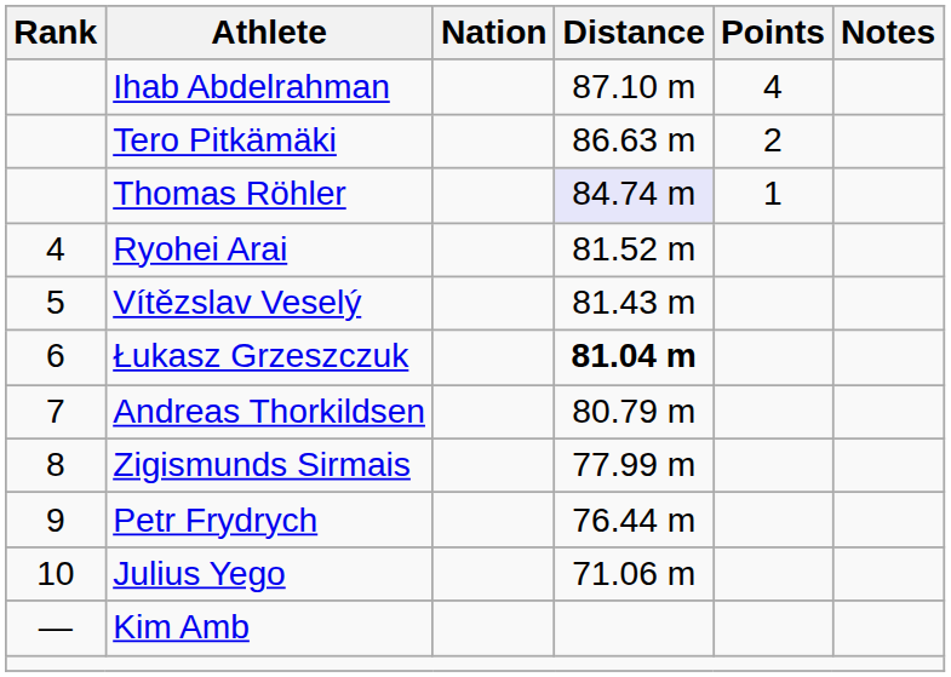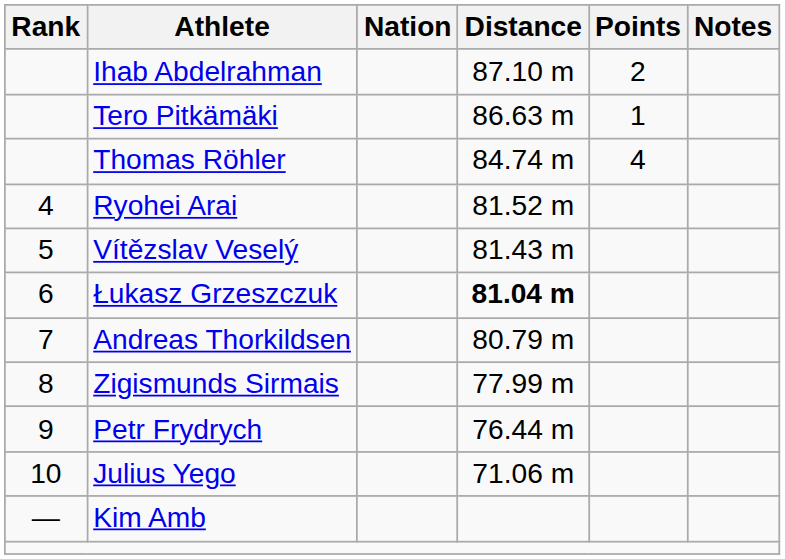Ihab Abdelrahman | Points: 4 -> 2
Tero Pitkämäki | Points: 2 -> 1
Thomas Röhler | Distance: lavender background -> no background
Thomas Röhler | Points: 1 -> 4
